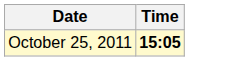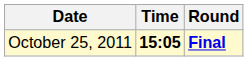+ column: Round | Final
